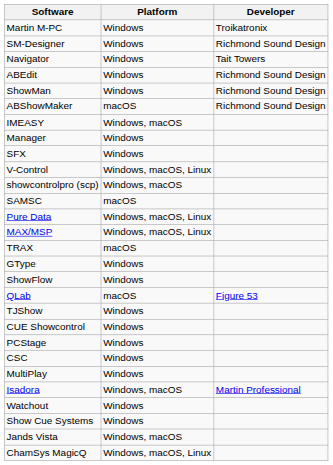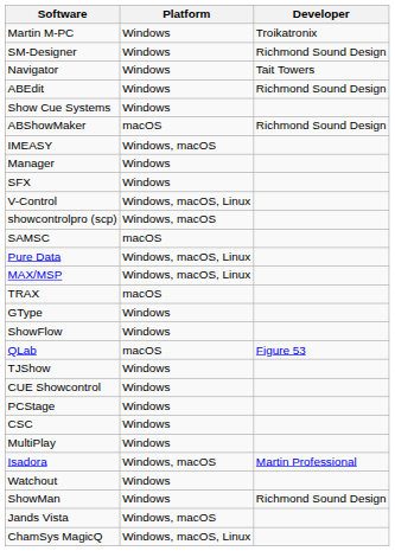rows swapped: ShowMan <-> Show Cue Systems
